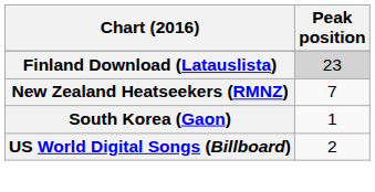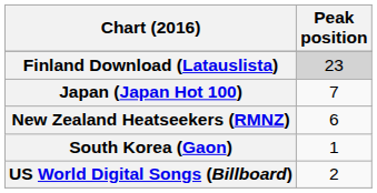+ row: Japan (Japan Hot 100) | 7
New Zealand Heatseekers (RMNZ) | Peak position: 7 -> 6
